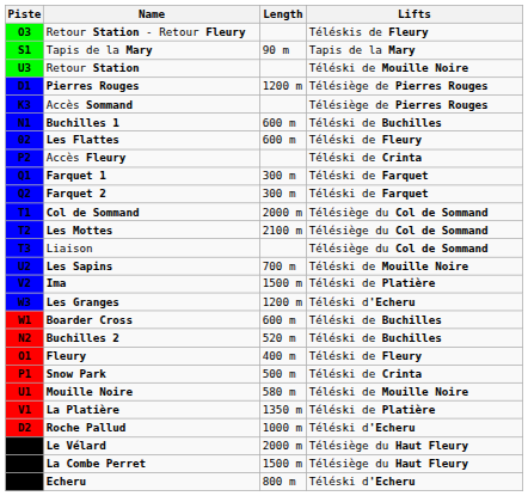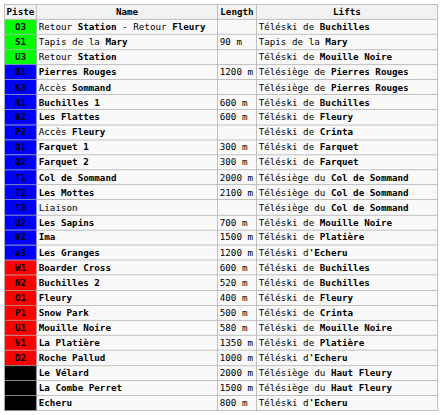Retour Station - Retour Fleury | Lifts: Téléskis de Fleury -> Téléski de Buchilles
